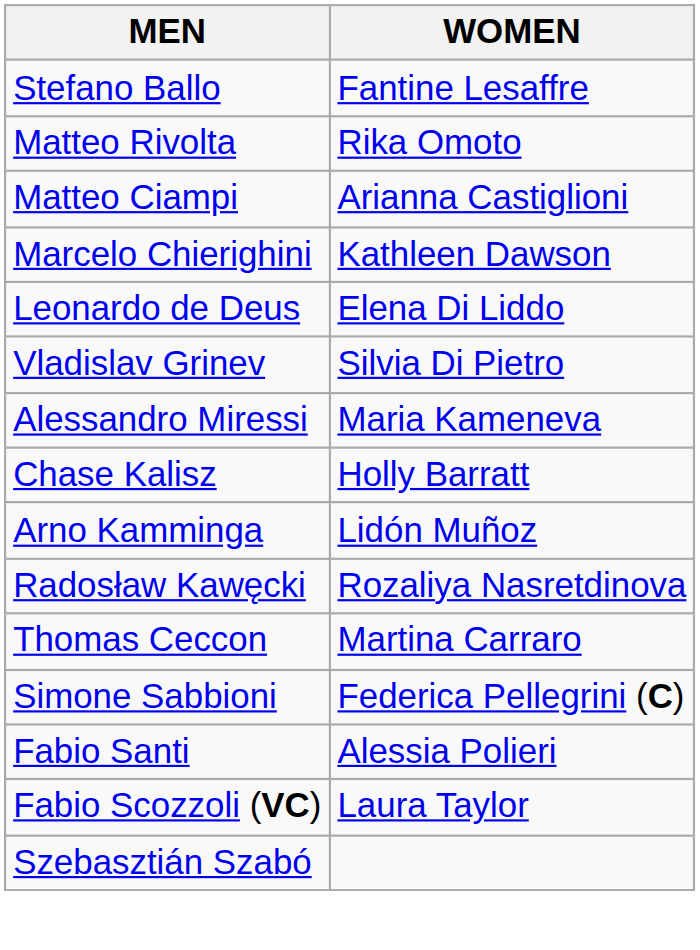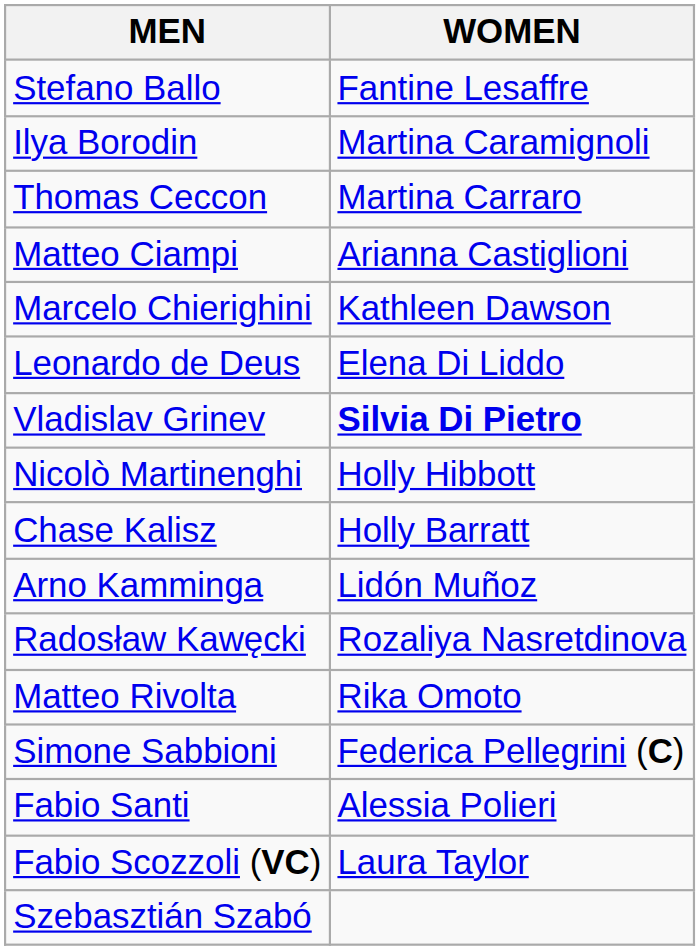+ row: Ilya Borodin | Martina Caramignoli
rows swapped: Thomas Ceccon <-> Matteo Rivolta
Vladislav Grinev | WOMEN: normal -> bold
+ row: Nicolò Martinenghi | Holly Hibbott
- row: Alessandro Miressi | Maria Kameneva
